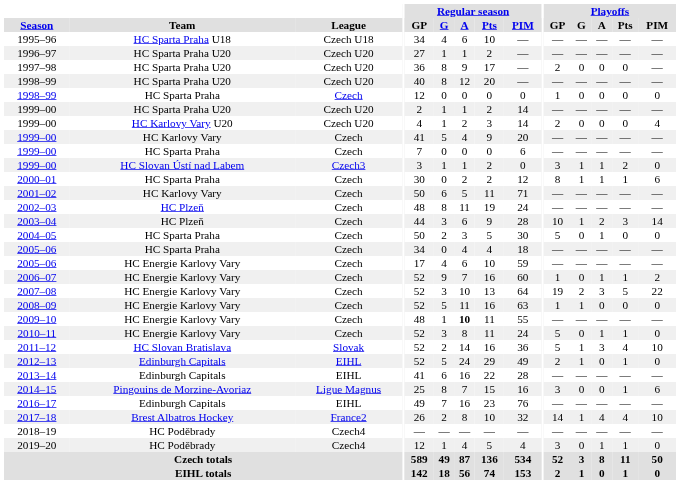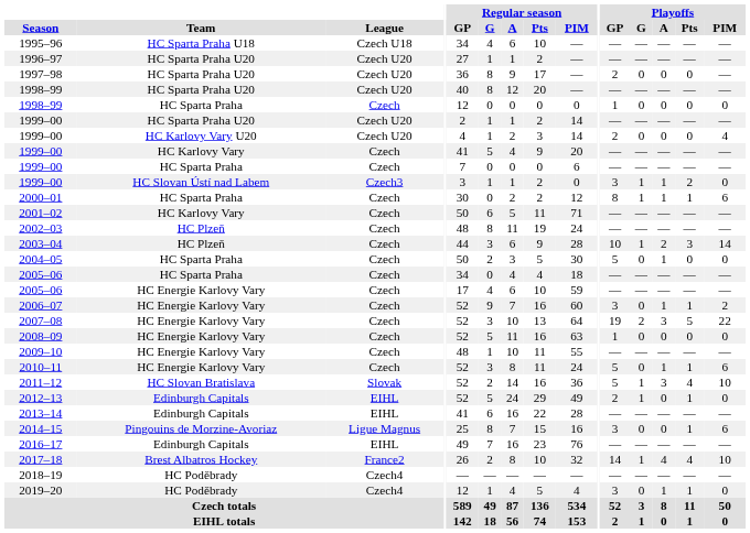2006–07 | Playoffs / GP: 1 -> 3
2008–09 | Playoffs / G: 1 -> 0
2009–10 | Regular season / A: bold -> normal
2010–11 | Playoffs / PIM: 0 -> 6
